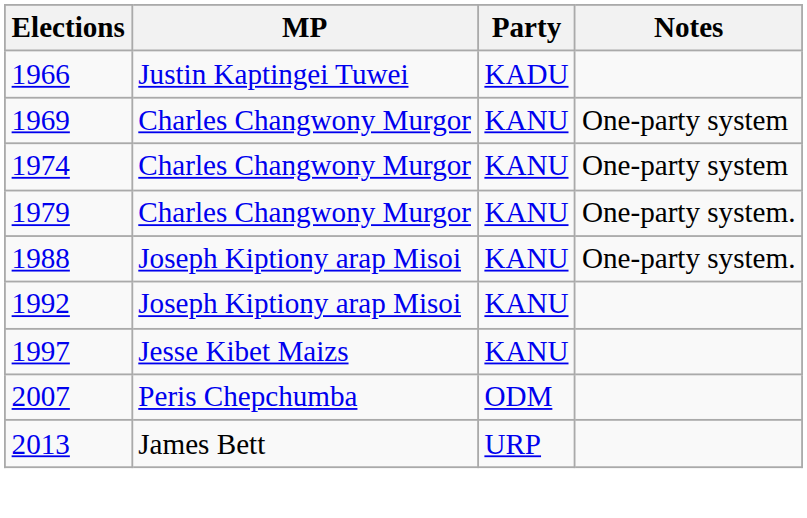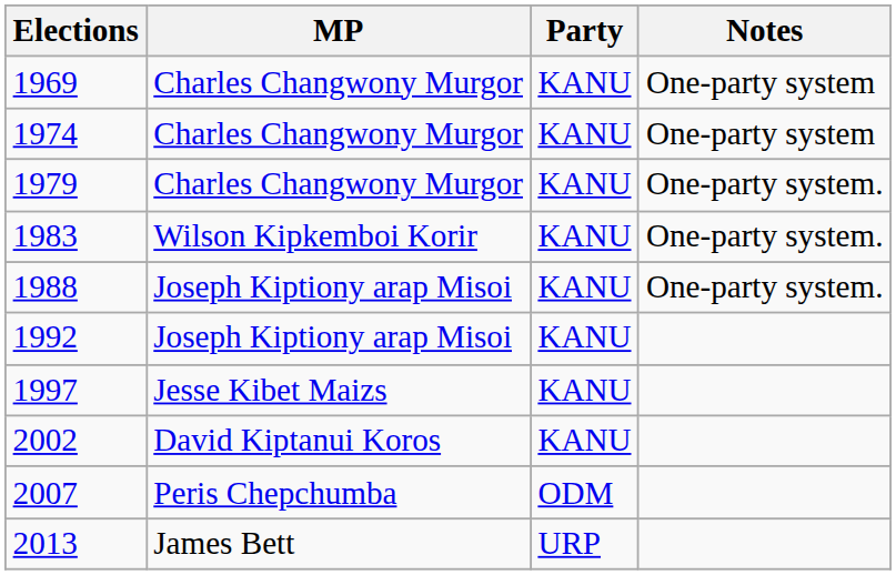- row: 1966 | Justin Kaptingei Tuwei | KADU
+ row: 1983 | Wilson Kipkemboi Korir | KANU | One-party system.
+ row: 2002 | David Kiptanui Koros | KANU
